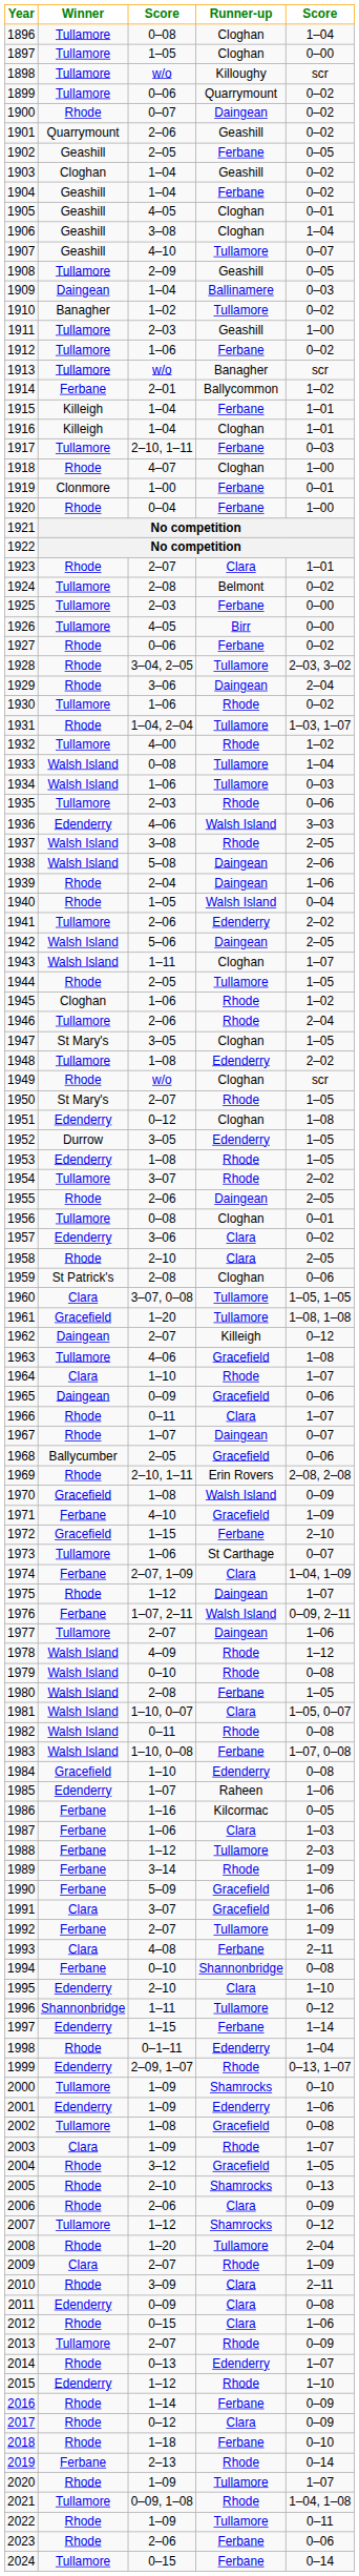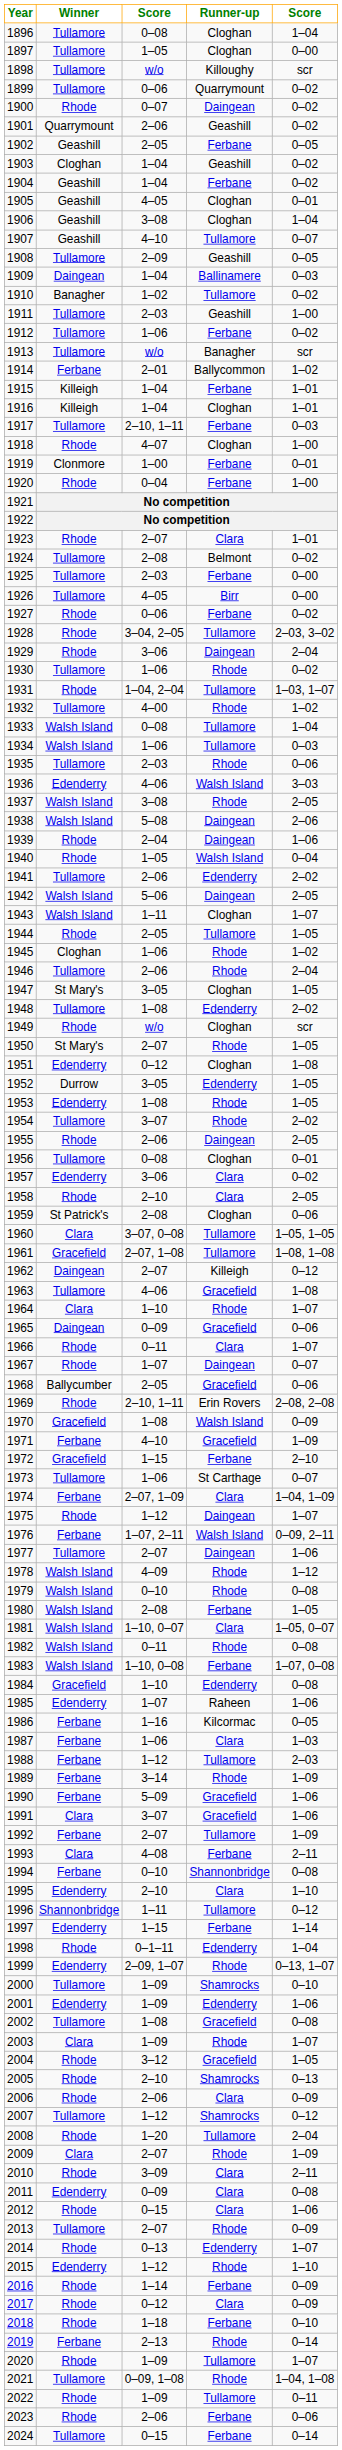1961 | column 3: 1–20 -> 2–07, 1–08
